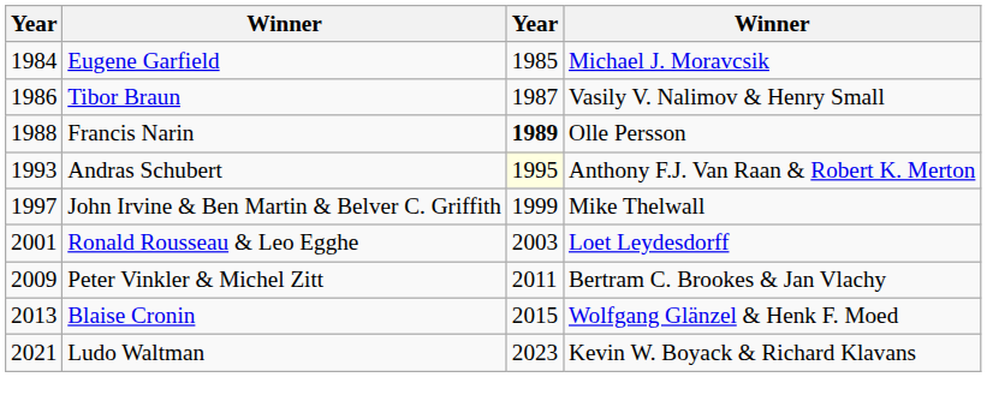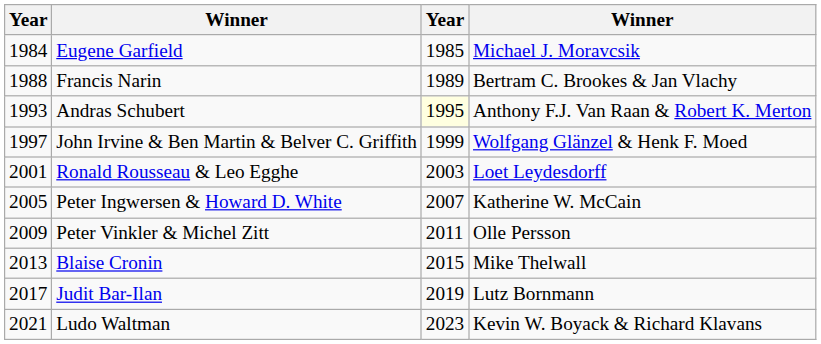- row: 1986 | Tibor Braun | 1987 | Vasily V. Nalimov & Henry Small
Francis Narin | column 3: bold -> normal
Francis Narin | column 4: Olle Persson -> Bertram C. Brookes & Jan Vlachy
John Irvine & Ben Martin & Belver C. Griffith | column 4: Mike Thelwall -> Wolfgang Glänzel & Henk F. Moed
+ row: 2005 | Peter Ingwersen & Howard D. White | 2007 | Katherine W. McCain
Peter Vinkler & Michel Zitt | column 4: Bertram C. Brookes & Jan Vlachy -> Olle Persson
Blaise Cronin | column 4: Wolfgang Glänzel & Henk F. Moed -> Mike Thelwall
+ row: 2017 | Judit Bar-Ilan | 2019 | Lutz Bornmann
